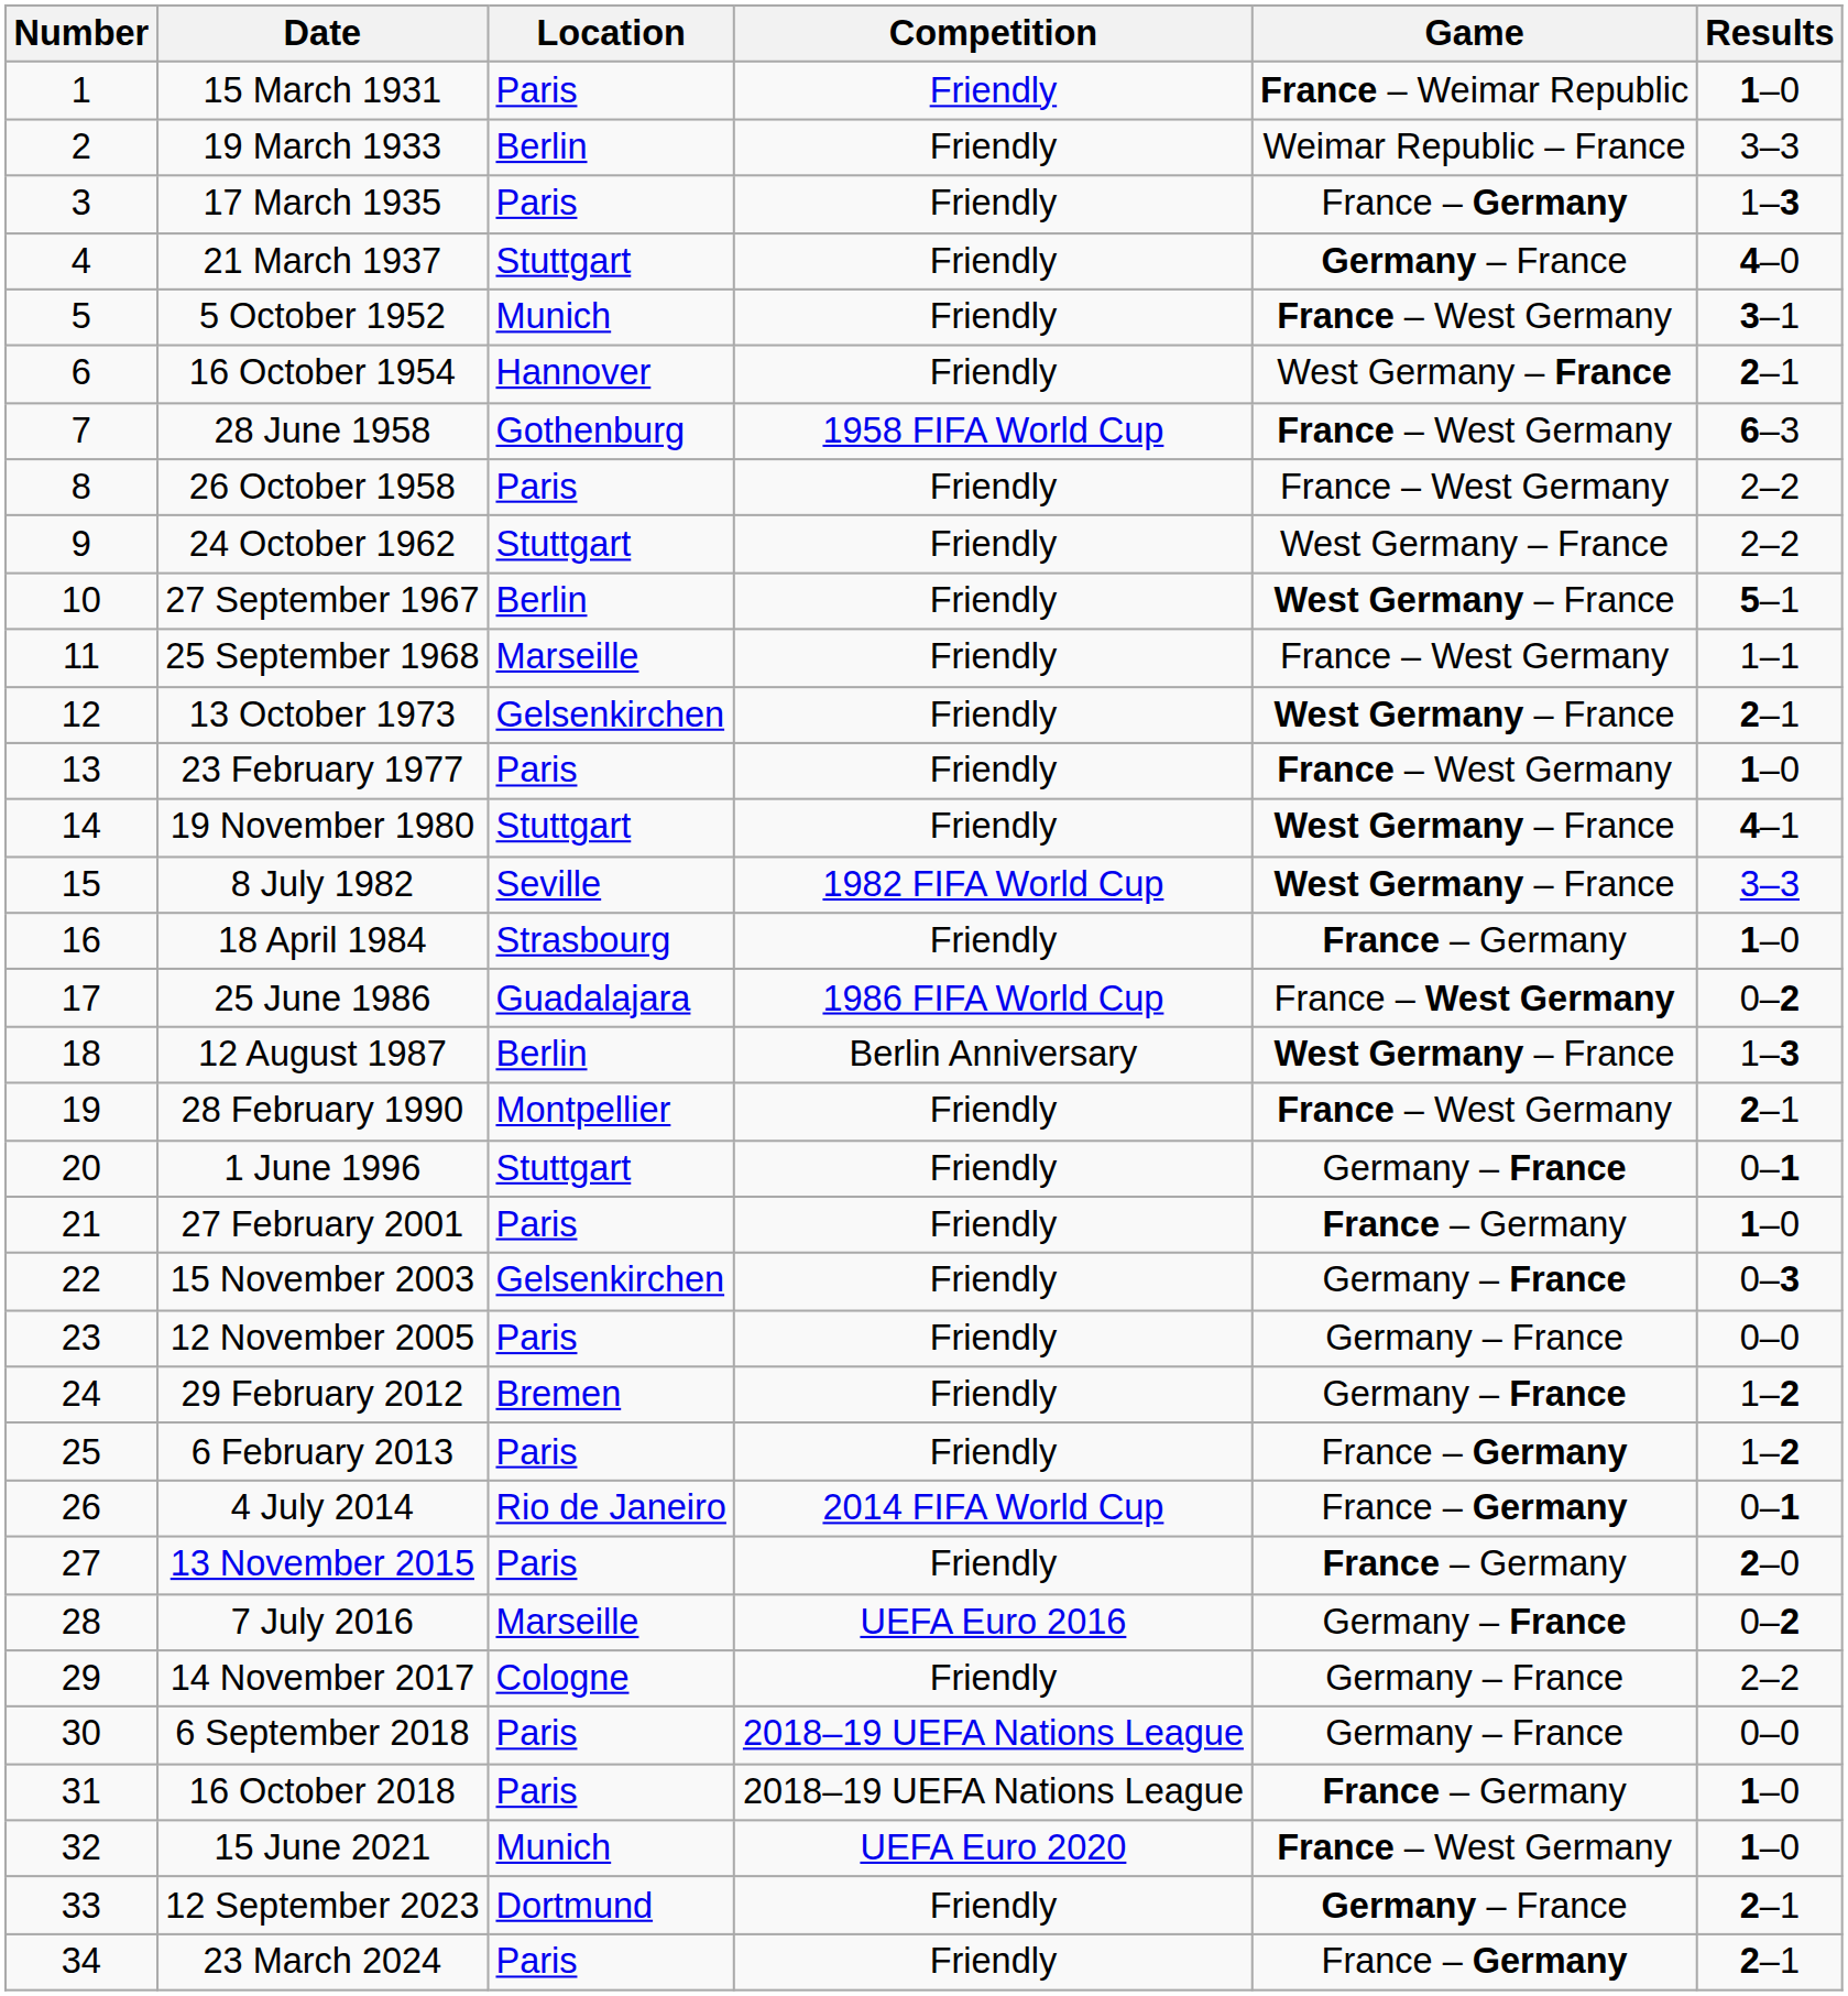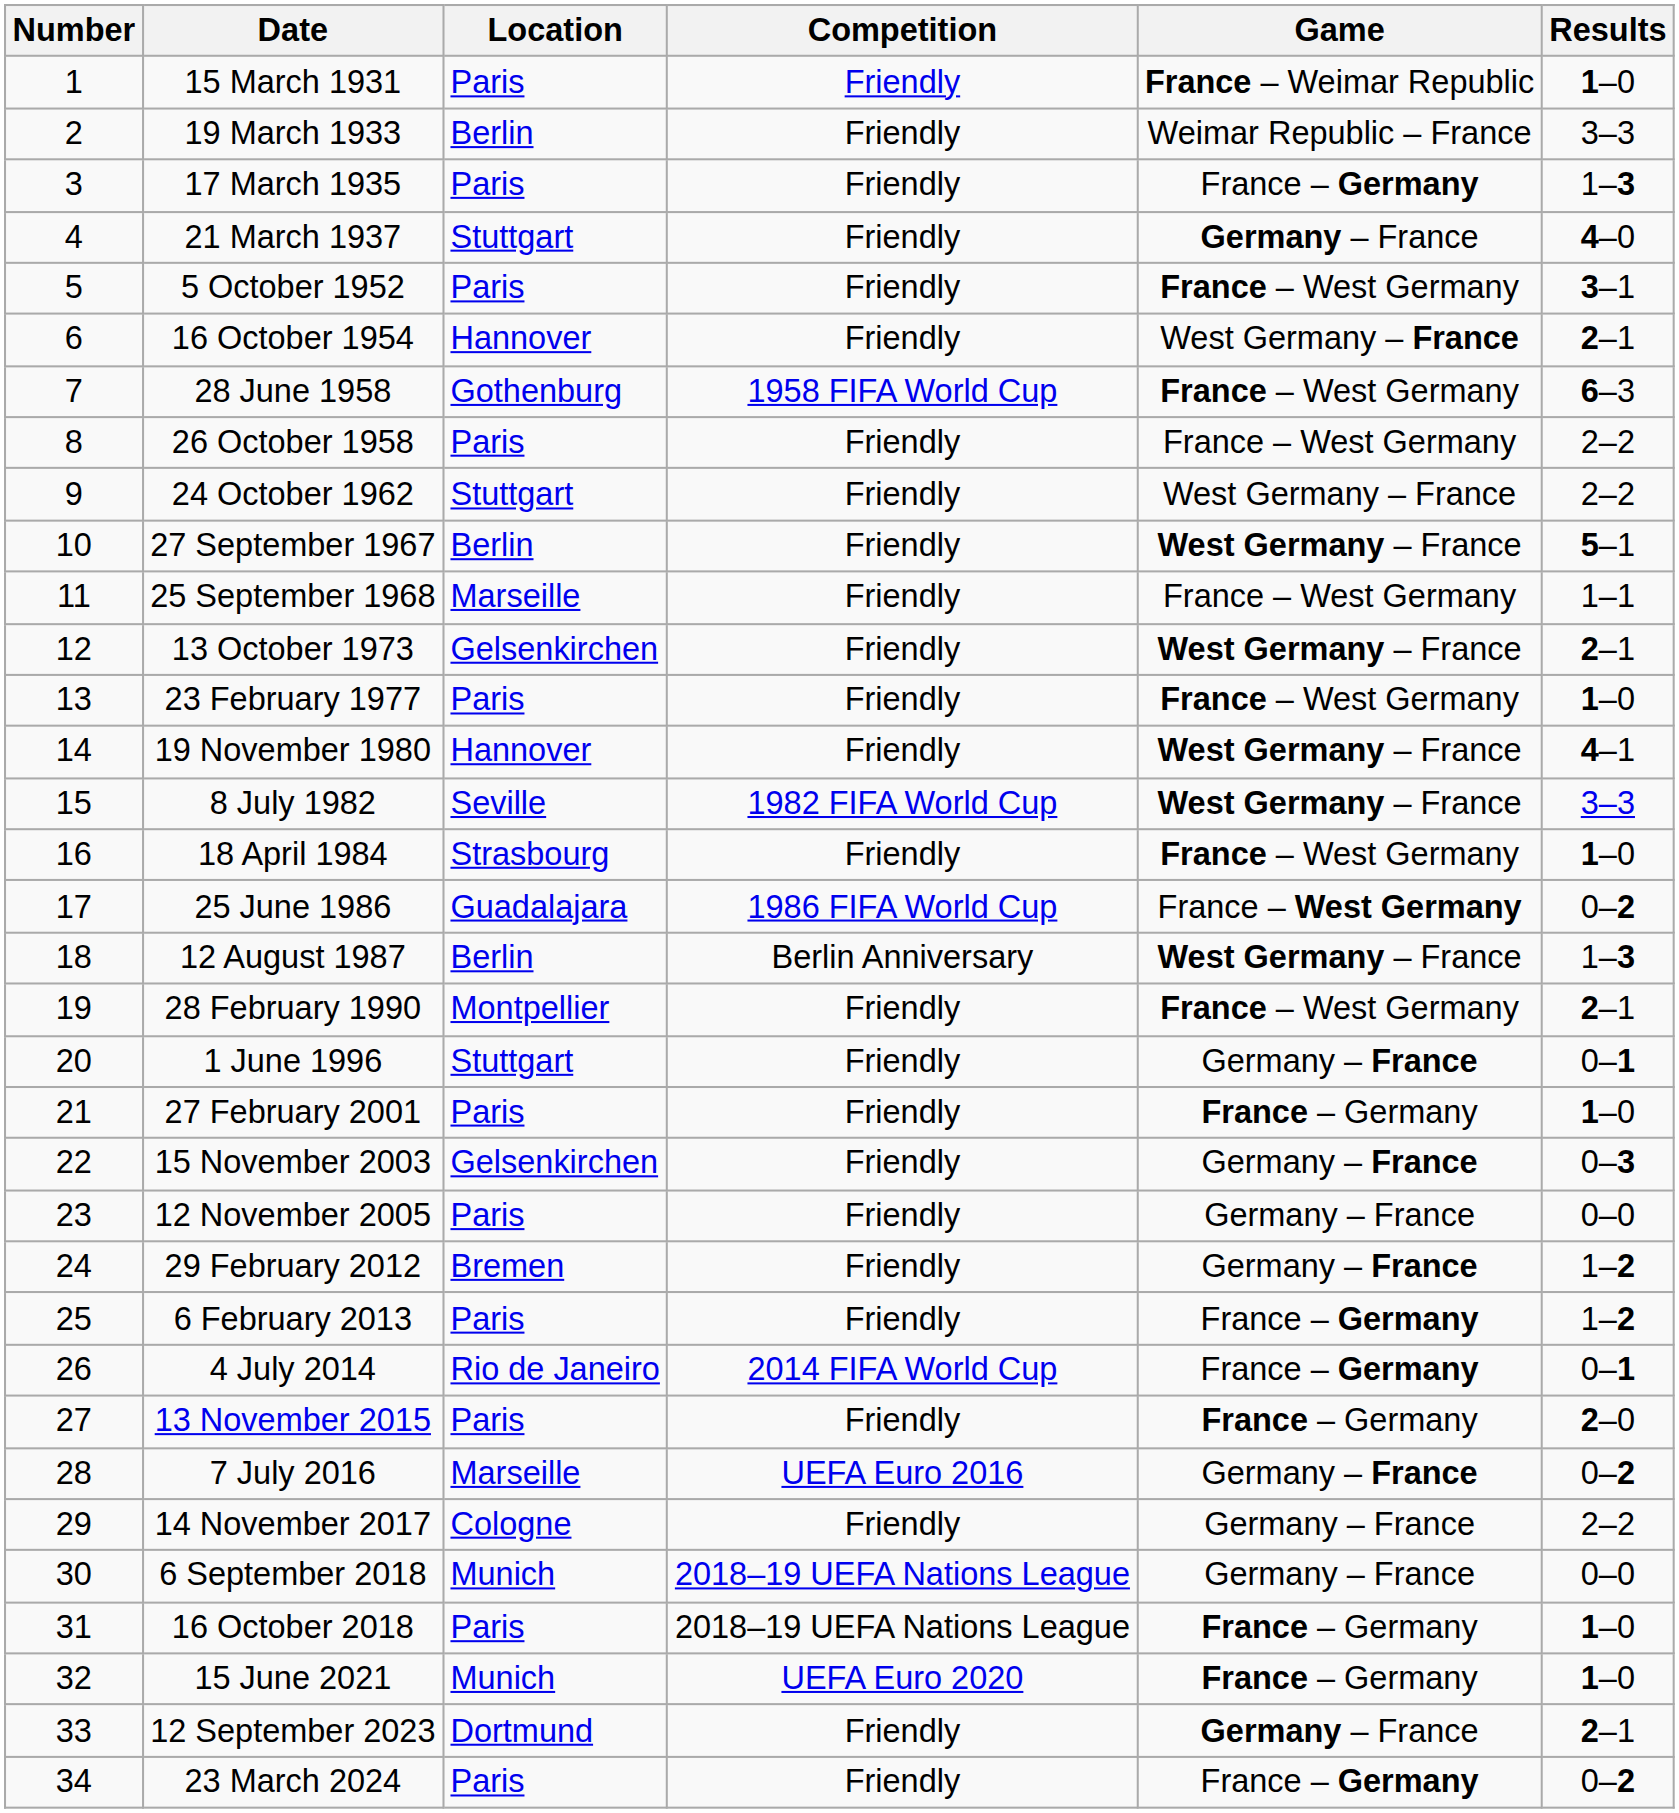5 October 1952 | Location: Munich -> Paris
19 November 1980 | Location: Stuttgart -> Hannover
18 April 1984 | Game: France – Germany -> France – West Germany
6 September 2018 | Location: Paris -> Munich
15 June 2021 | Game: France – West Germany -> France – Germany
23 March 2024 | Results: 2–1 -> 0–2
